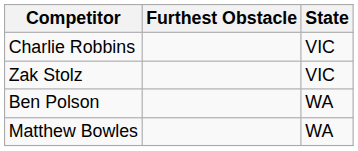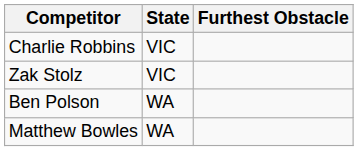columns swapped: State <-> Furthest Obstacle
